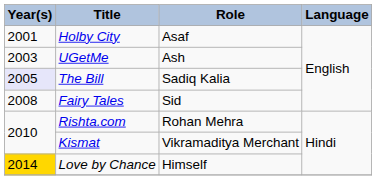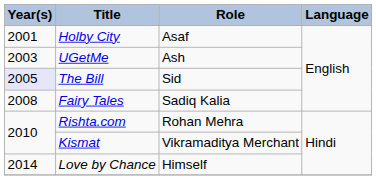The Bill | Role: Sadiq Kalia -> Sid
Fairy Tales | Role: Sid -> Sadiq Kalia
Love by Chance | Year(s): gold background -> no background
